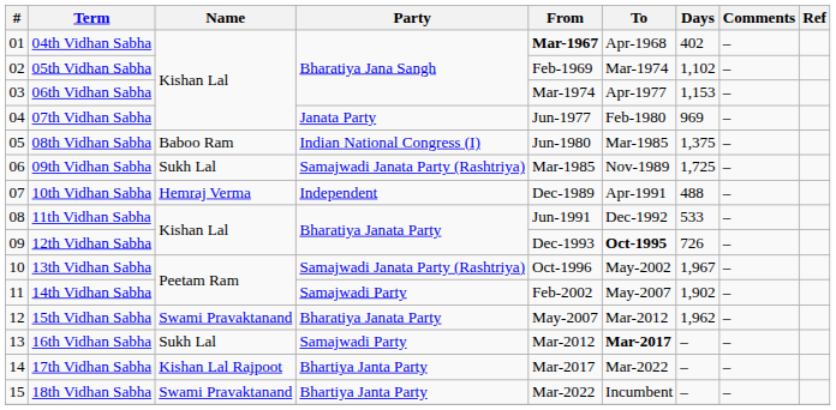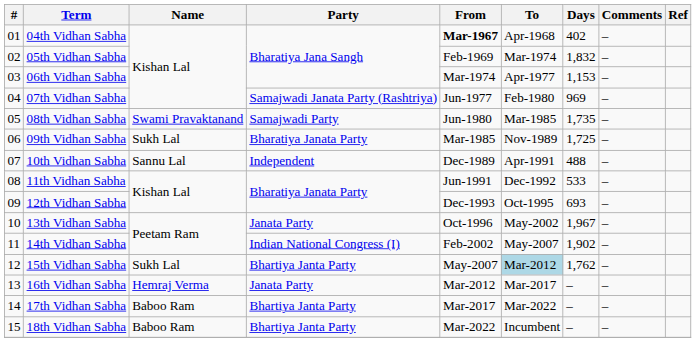05th Vidhan Sabha | Days: 1,102 -> 1,832
07th Vidhan Sabha | Party: Janata Party -> Samajwadi Janata Party (Rashtriya)
08th Vidhan Sabha | Name: Baboo Ram -> Swami Pravaktanand
08th Vidhan Sabha | Party: Indian National Congress (I) -> Samajwadi Party
08th Vidhan Sabha | Days: 1,375 -> 1,735
09th Vidhan Sabha | Party: Samajwadi Janata Party (Rashtriya) -> Bharatiya Janata Party
10th Vidhan Sabha | Name: Hemraj Verma -> Sannu Lal
12th Vidhan Sabha | To: bold -> normal
12th Vidhan Sabha | Days: 726 -> 693
13th Vidhan Sabha | Party: Samajwadi Janata Party (Rashtriya) -> Janata Party
14th Vidhan Sabha | Party: Samajwadi Party -> Indian National Congress (I)
15th Vidhan Sabha | Name: Swami Pravaktanand -> Sukh Lal
15th Vidhan Sabha | Party: Bharatiya Janata Party -> Bhartiya Janta Party
15th Vidhan Sabha | To: no background -> lightblue background
15th Vidhan Sabha | Days: 1,962 -> 1,762
16th Vidhan Sabha | Name: Sukh Lal -> Hemraj Verma
16th Vidhan Sabha | Party: Samajwadi Party -> Janata Party
16th Vidhan Sabha | To: bold -> normal
17th Vidhan Sabha | Name: Kishan Lal Rajpoot -> Baboo Ram
18th Vidhan Sabha | Name: Swami Pravaktanand -> Baboo Ram
